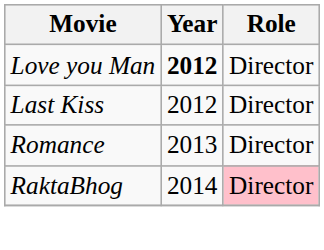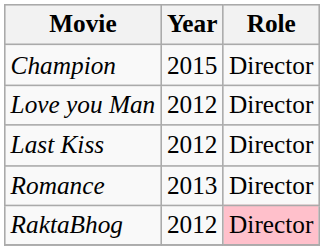+ row: Champion | 2015 | Director
Love you Man | Year: bold -> normal
RaktaBhog | Year: 2014 -> 2012
